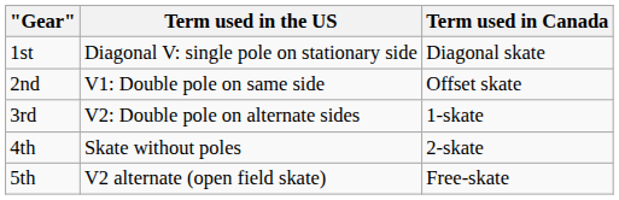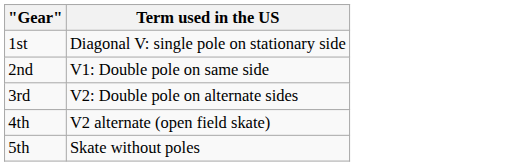- column: Term used in Canada | Diagonal skate | Offset skate | 1-skate | 2-skate | Free-skate
4th | Term used in the US: Skate without poles -> V2 alternate (open field skate)
5th | Term used in the US: V2 alternate (open field skate) -> Skate without poles
